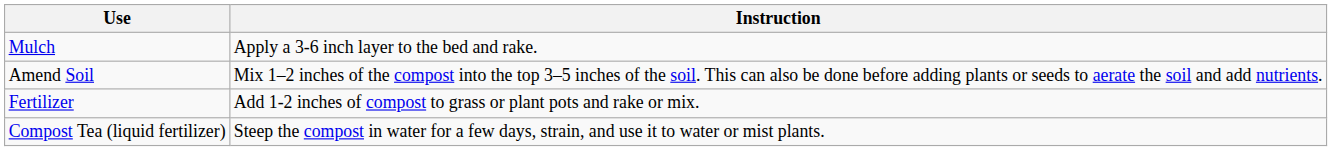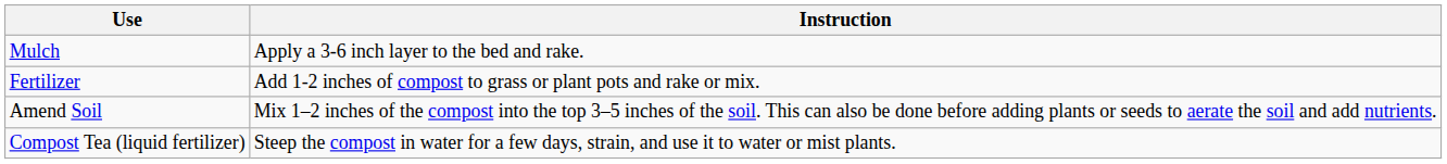rows swapped: Amend Soil <-> Fertilizer
